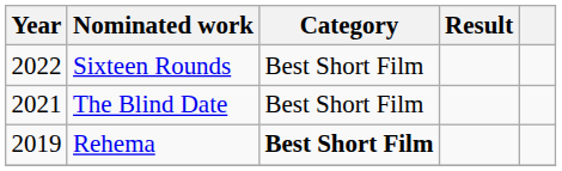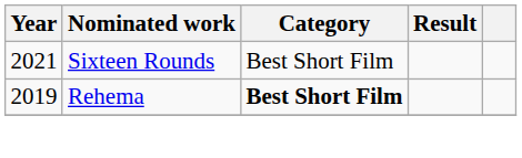Sixteen Rounds | Year: 2022 -> 2021
- row: 2021 | The Blind Date | Best Short Film
